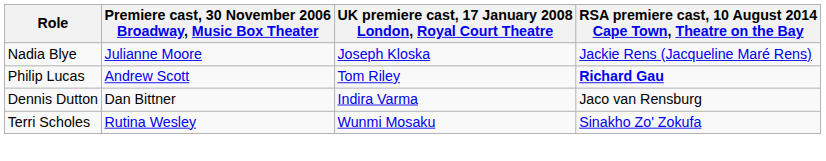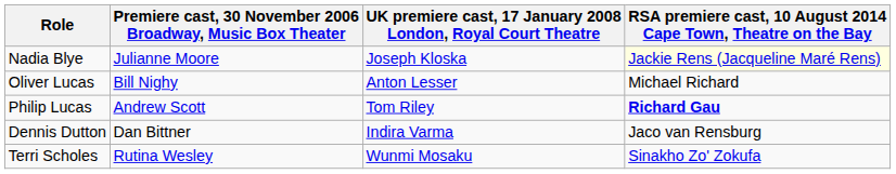Nadia Blye | column 4: no background -> lightyellow background
+ row: Oliver Lucas | Bill Nighy | Anton Lesser | Michael Richard
